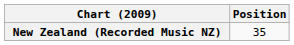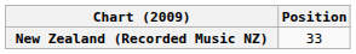New Zealand (Recorded Music NZ) | Position: 35 -> 33
